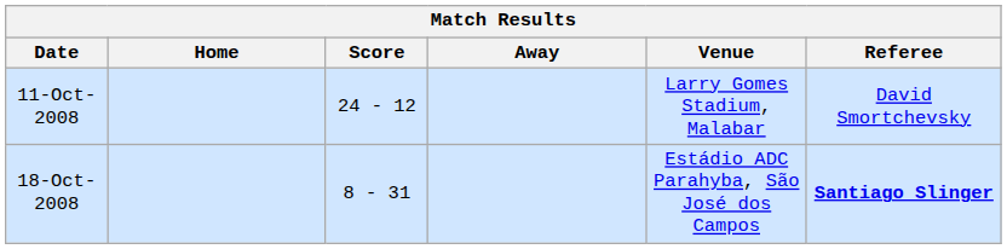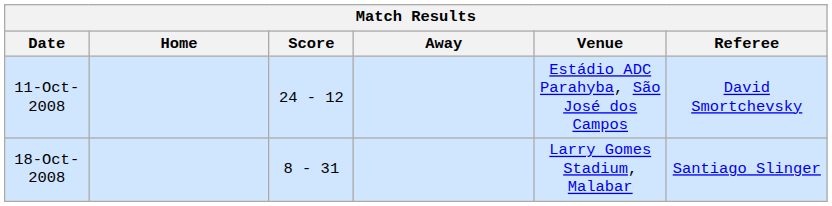11-Oct-2008 | Venue: Larry Gomes Stadium, Malabar -> Estádio ADC Parahyba, São José dos Campos
18-Oct-2008 | Venue: Estádio ADC Parahyba, São José dos Campos -> Larry Gomes Stadium, Malabar
18-Oct-2008 | Referee: bold -> normal
